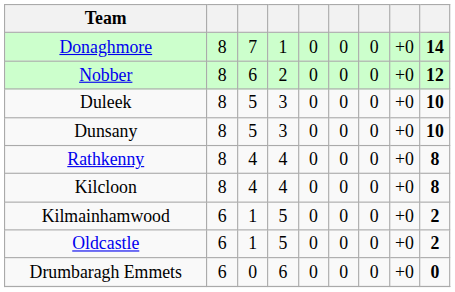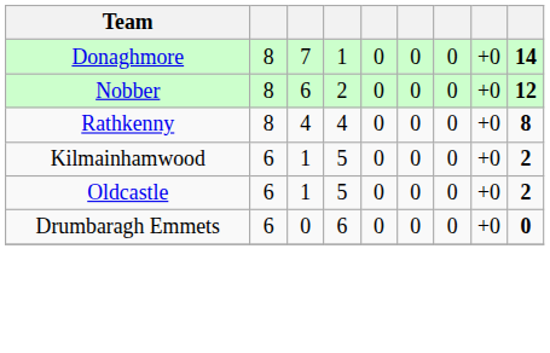- row: Duleek | 8 | 5 | 3 | 0 | 0 | 0 | +0 | 10
- row: Dunsany | 8 | 5 | 3 | 0 | 0 | 0 | +0 | 10
- row: Kilcloon | 8 | 4 | 4 | 0 | 0 | 0 | +0 | 8
